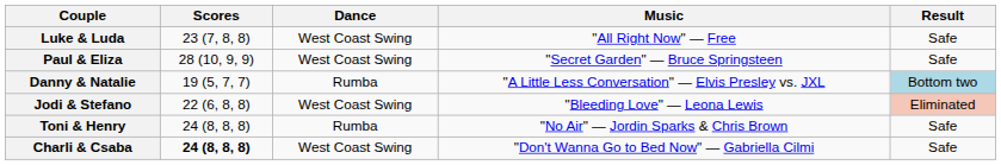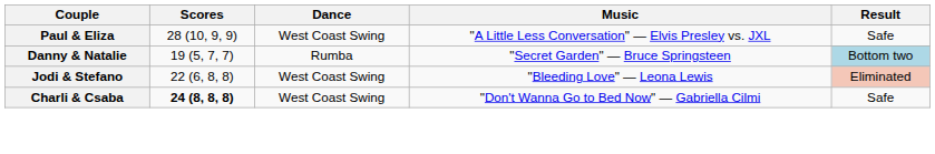- row: Luke & Luda | 23 (7, 8, 8) | West Coast Swing | "All Right Now" — Free | Safe
Paul & Eliza | Music: "Secret Garden" — Bruce Springsteen -> "A Little Less Conversation" — Elvis Presley vs. JXL
Danny & Natalie | Music: "A Little Less Conversation" — Elvis Presley vs. JXL -> "Secret Garden" — Bruce Springsteen
- row: Toni & Henry | 24 (8, 8, 8) | Rumba | "No Air" — Jordin Sparks & Chris Brown | Safe
